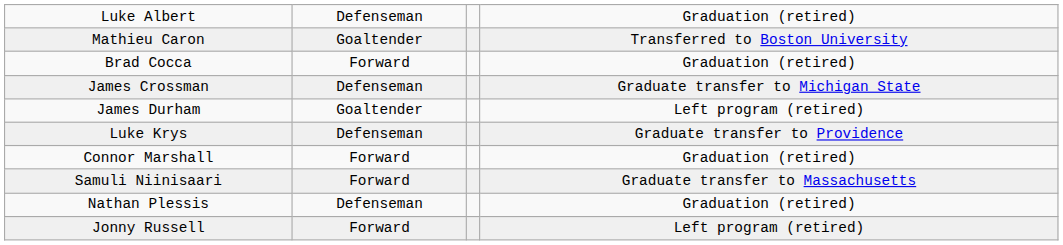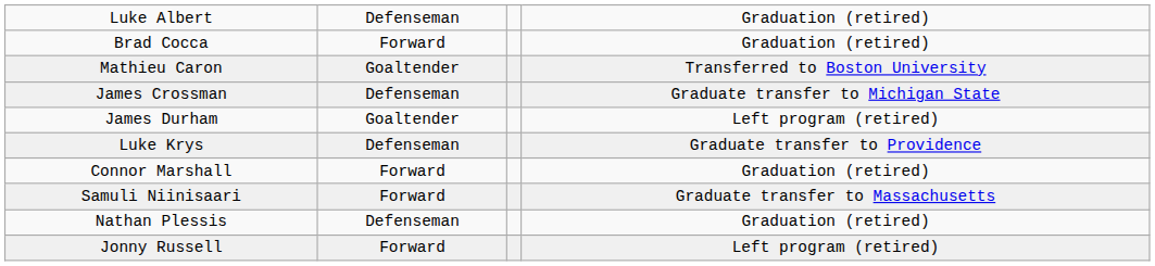rows swapped: Mathieu Caron <-> Brad Cocca
